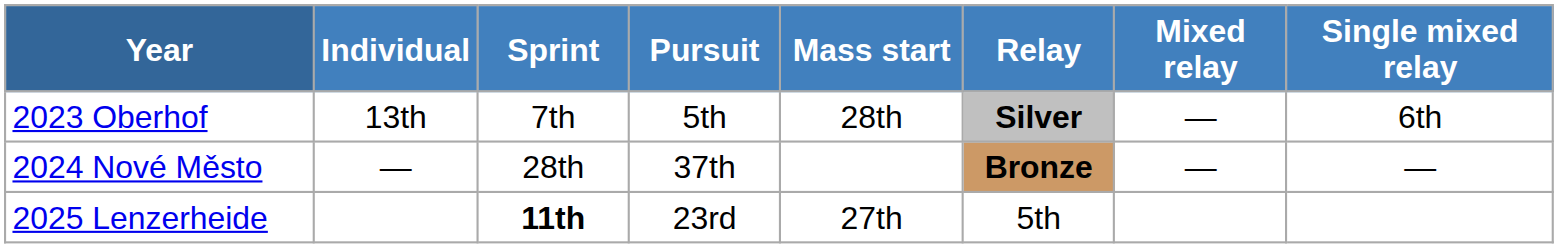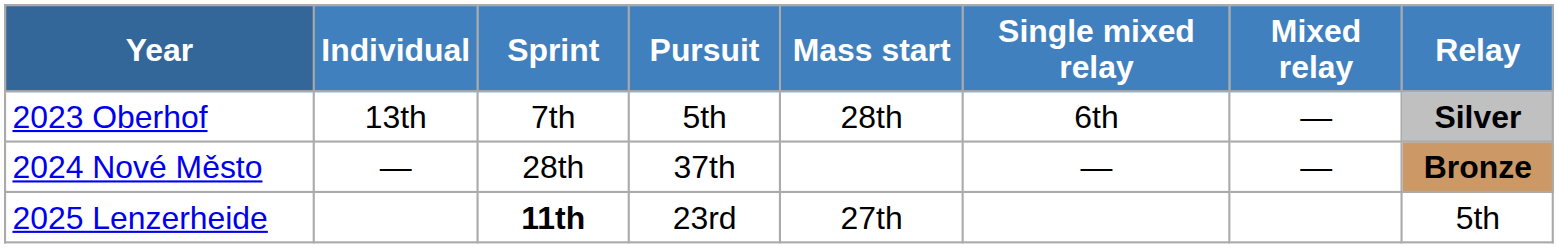columns swapped: Relay <-> Single mixed relay
